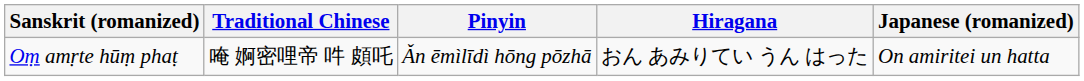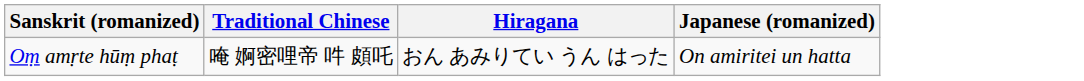- column: Pinyin | Ǎn ēmìlīdì hōng pōzhā
